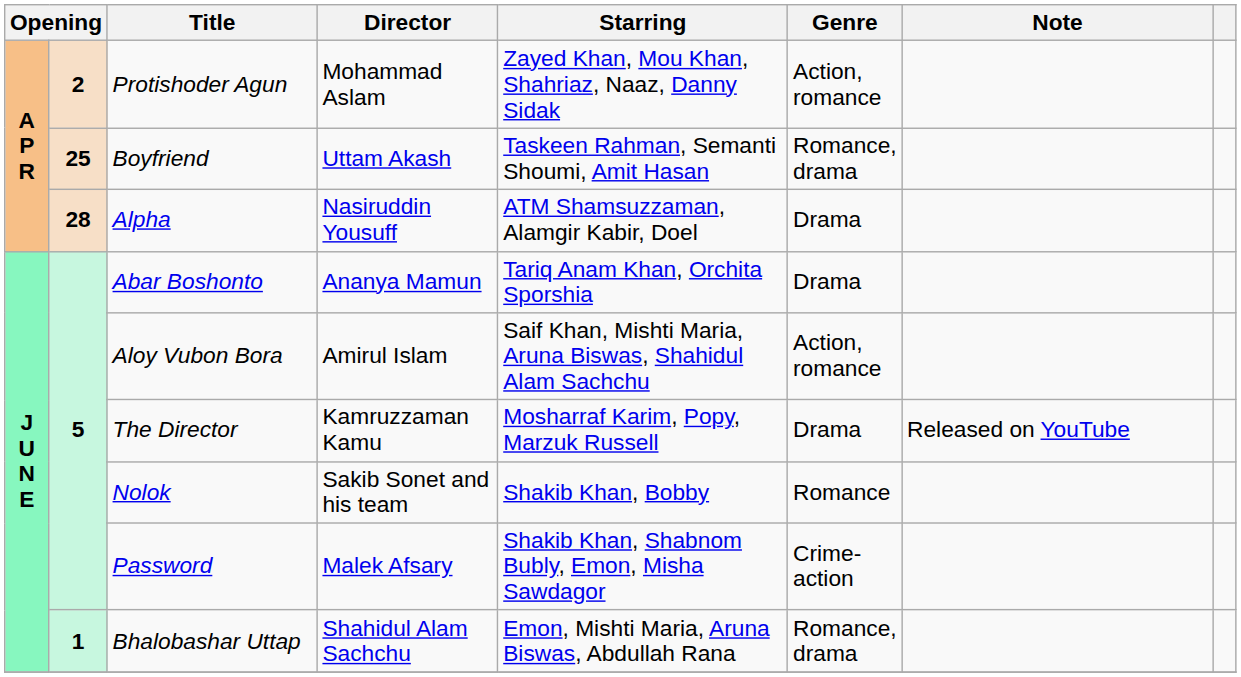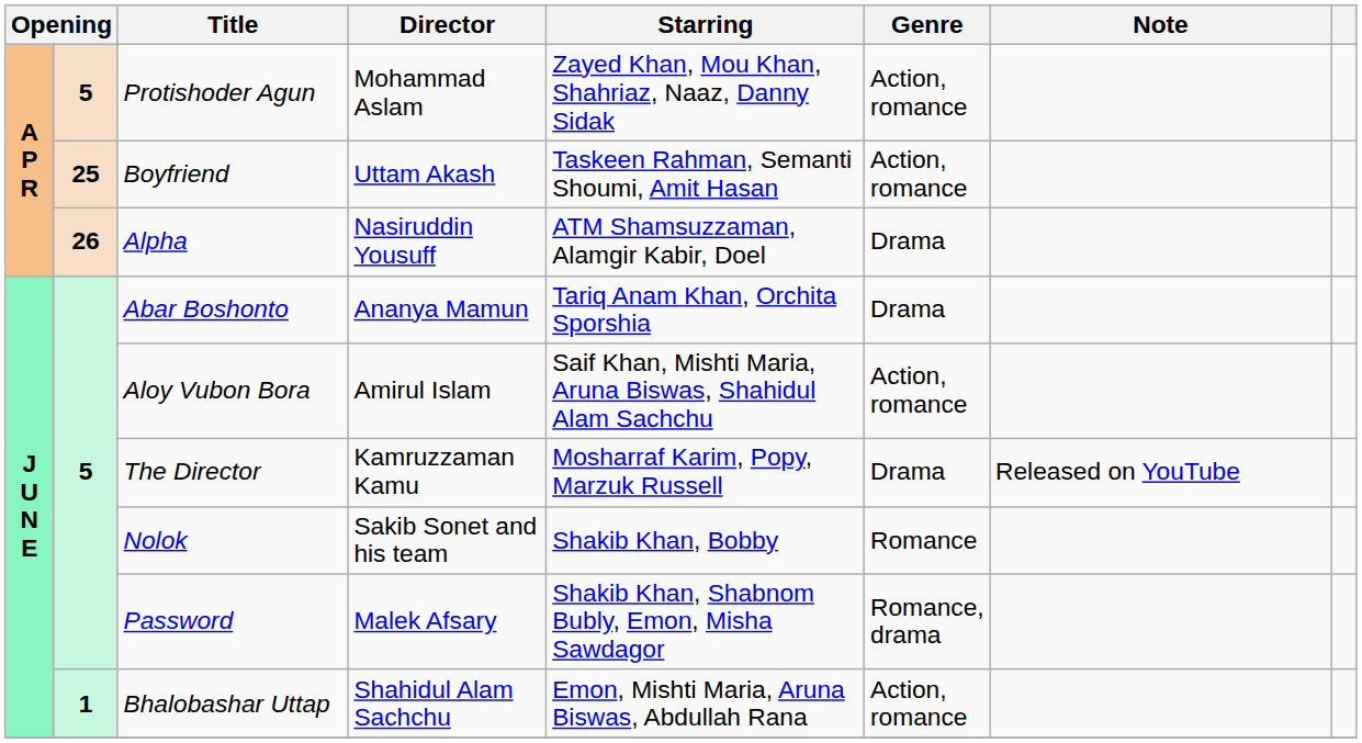Protishoder Agun | column 2: 2 -> 5
Boyfriend | Genre: Romance, drama -> Action, romance
Alpha | column 2: 28 -> 26
Password | Genre: Crime-action -> Romance, drama
Bhalobashar Uttap | Genre: Romance, drama -> Action, romance
